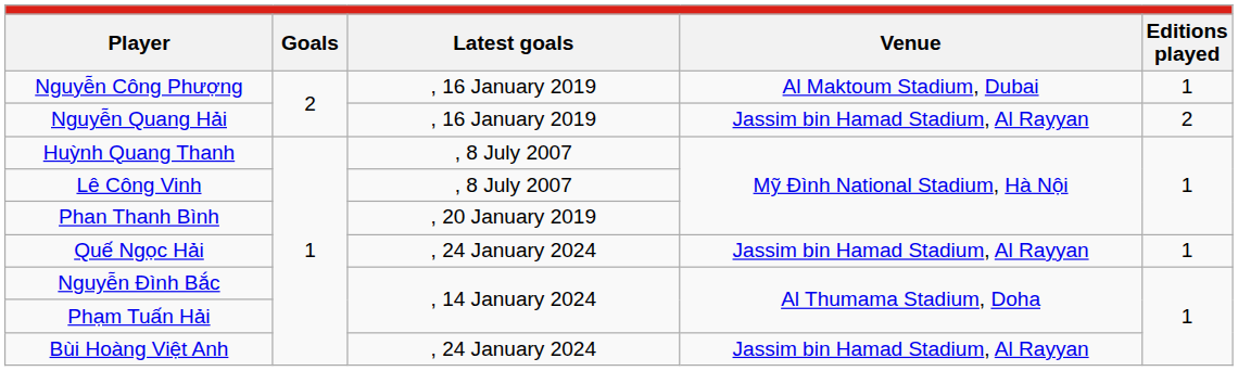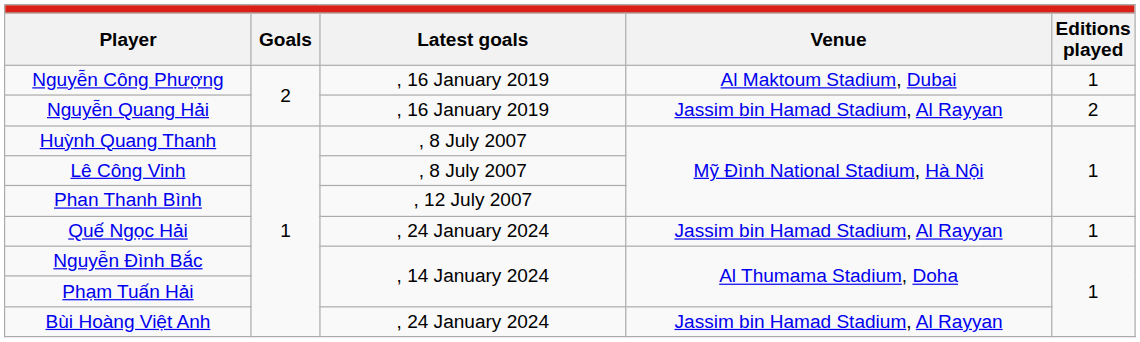Phan Thanh Bình | Latest goals: , 20 January 2019 -> , 12 July 2007
